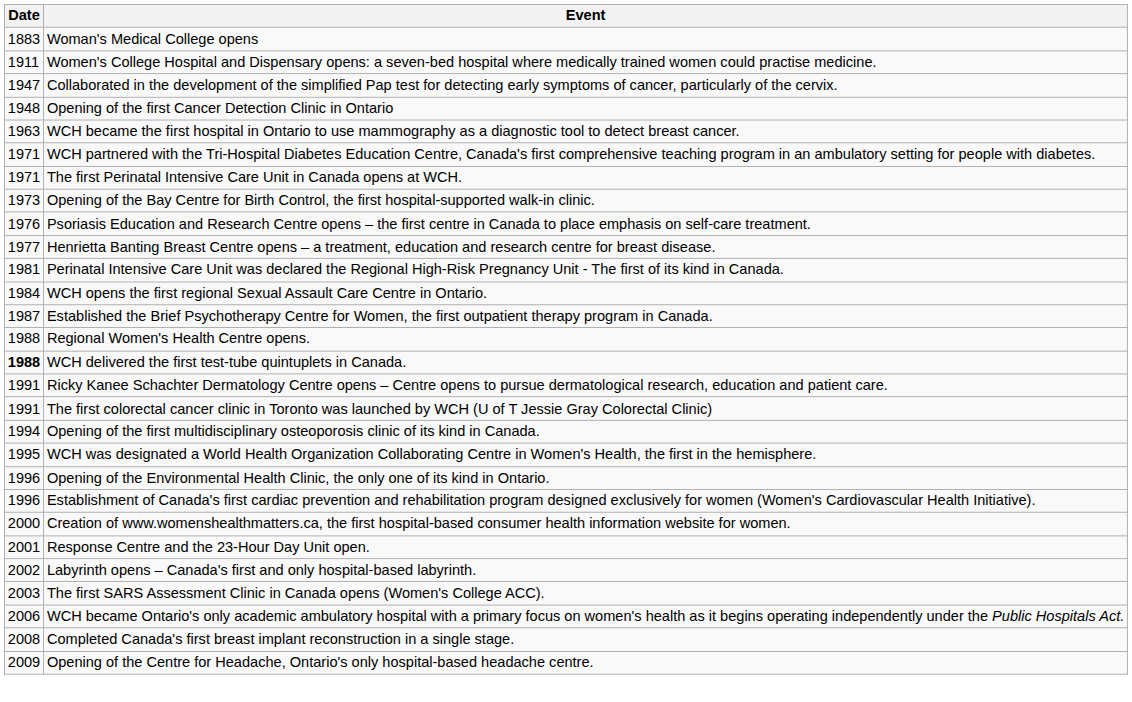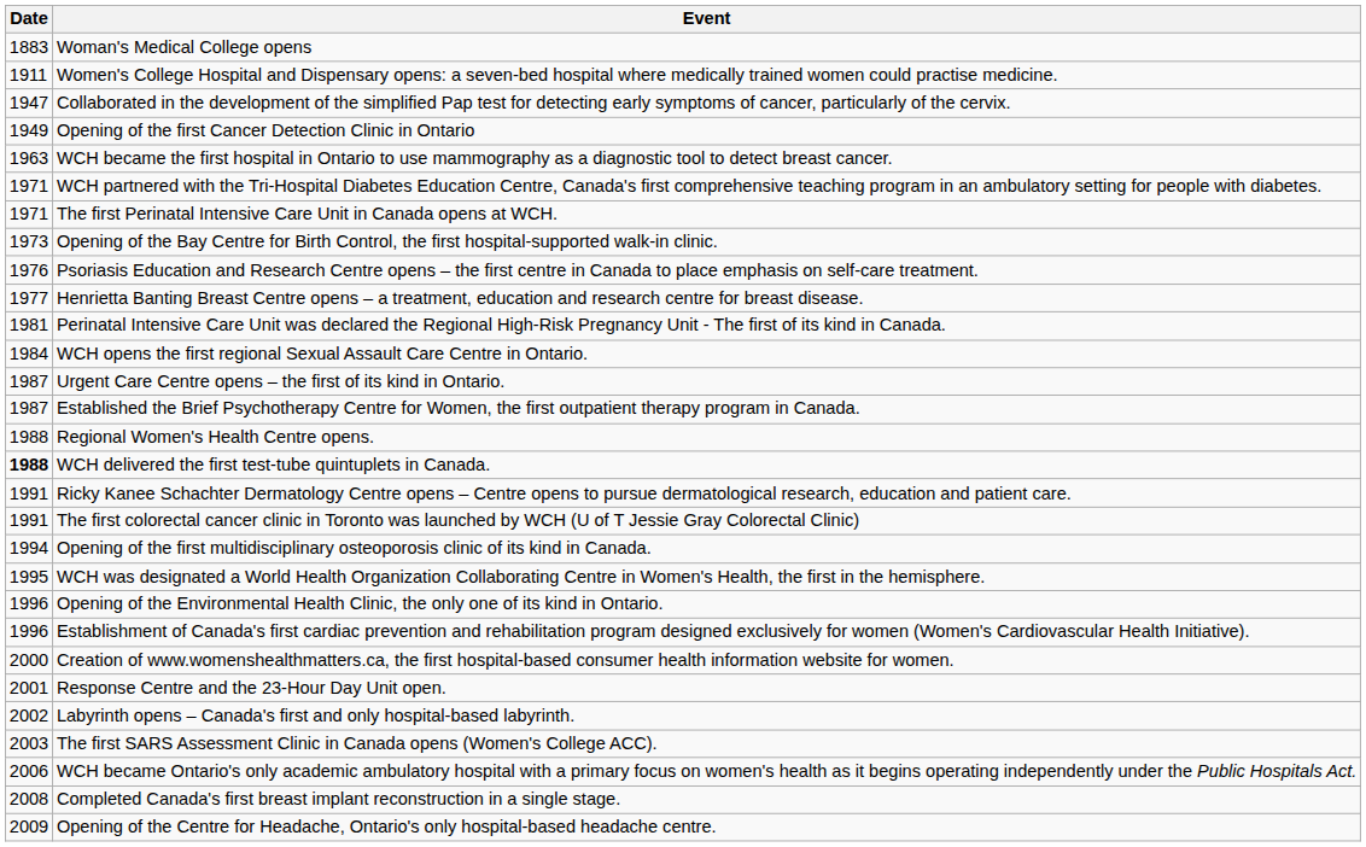Opening of the first Cancer Detection Clinic in Ontario | Date: 1948 -> 1949
+ row: 1987 | Urgent Care Centre opens – the first of its kind in Ontario.
